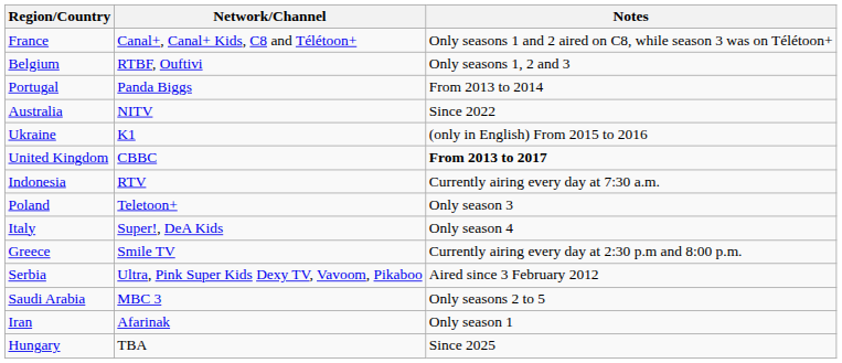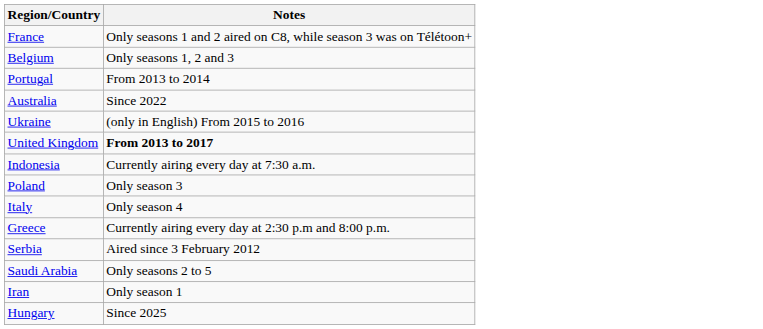- column: Network/Channel | Canal+, Canal+ Kids, C8 and Télétoon+ | RTBF, Ouftivi | Panda Biggs | NITV | K1 | CBBC | RTV | Teletoon+ | Super!, DeA Kids | Smile TV | Ultra, Pink Super Kids Dexy TV, Vavoom, Pikaboo | MBC 3 | Afarinak | TBA
